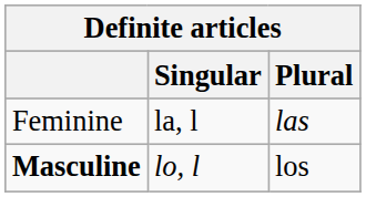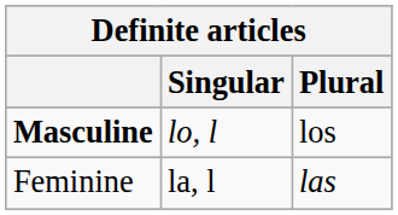rows swapped: Masculine <-> Feminine
